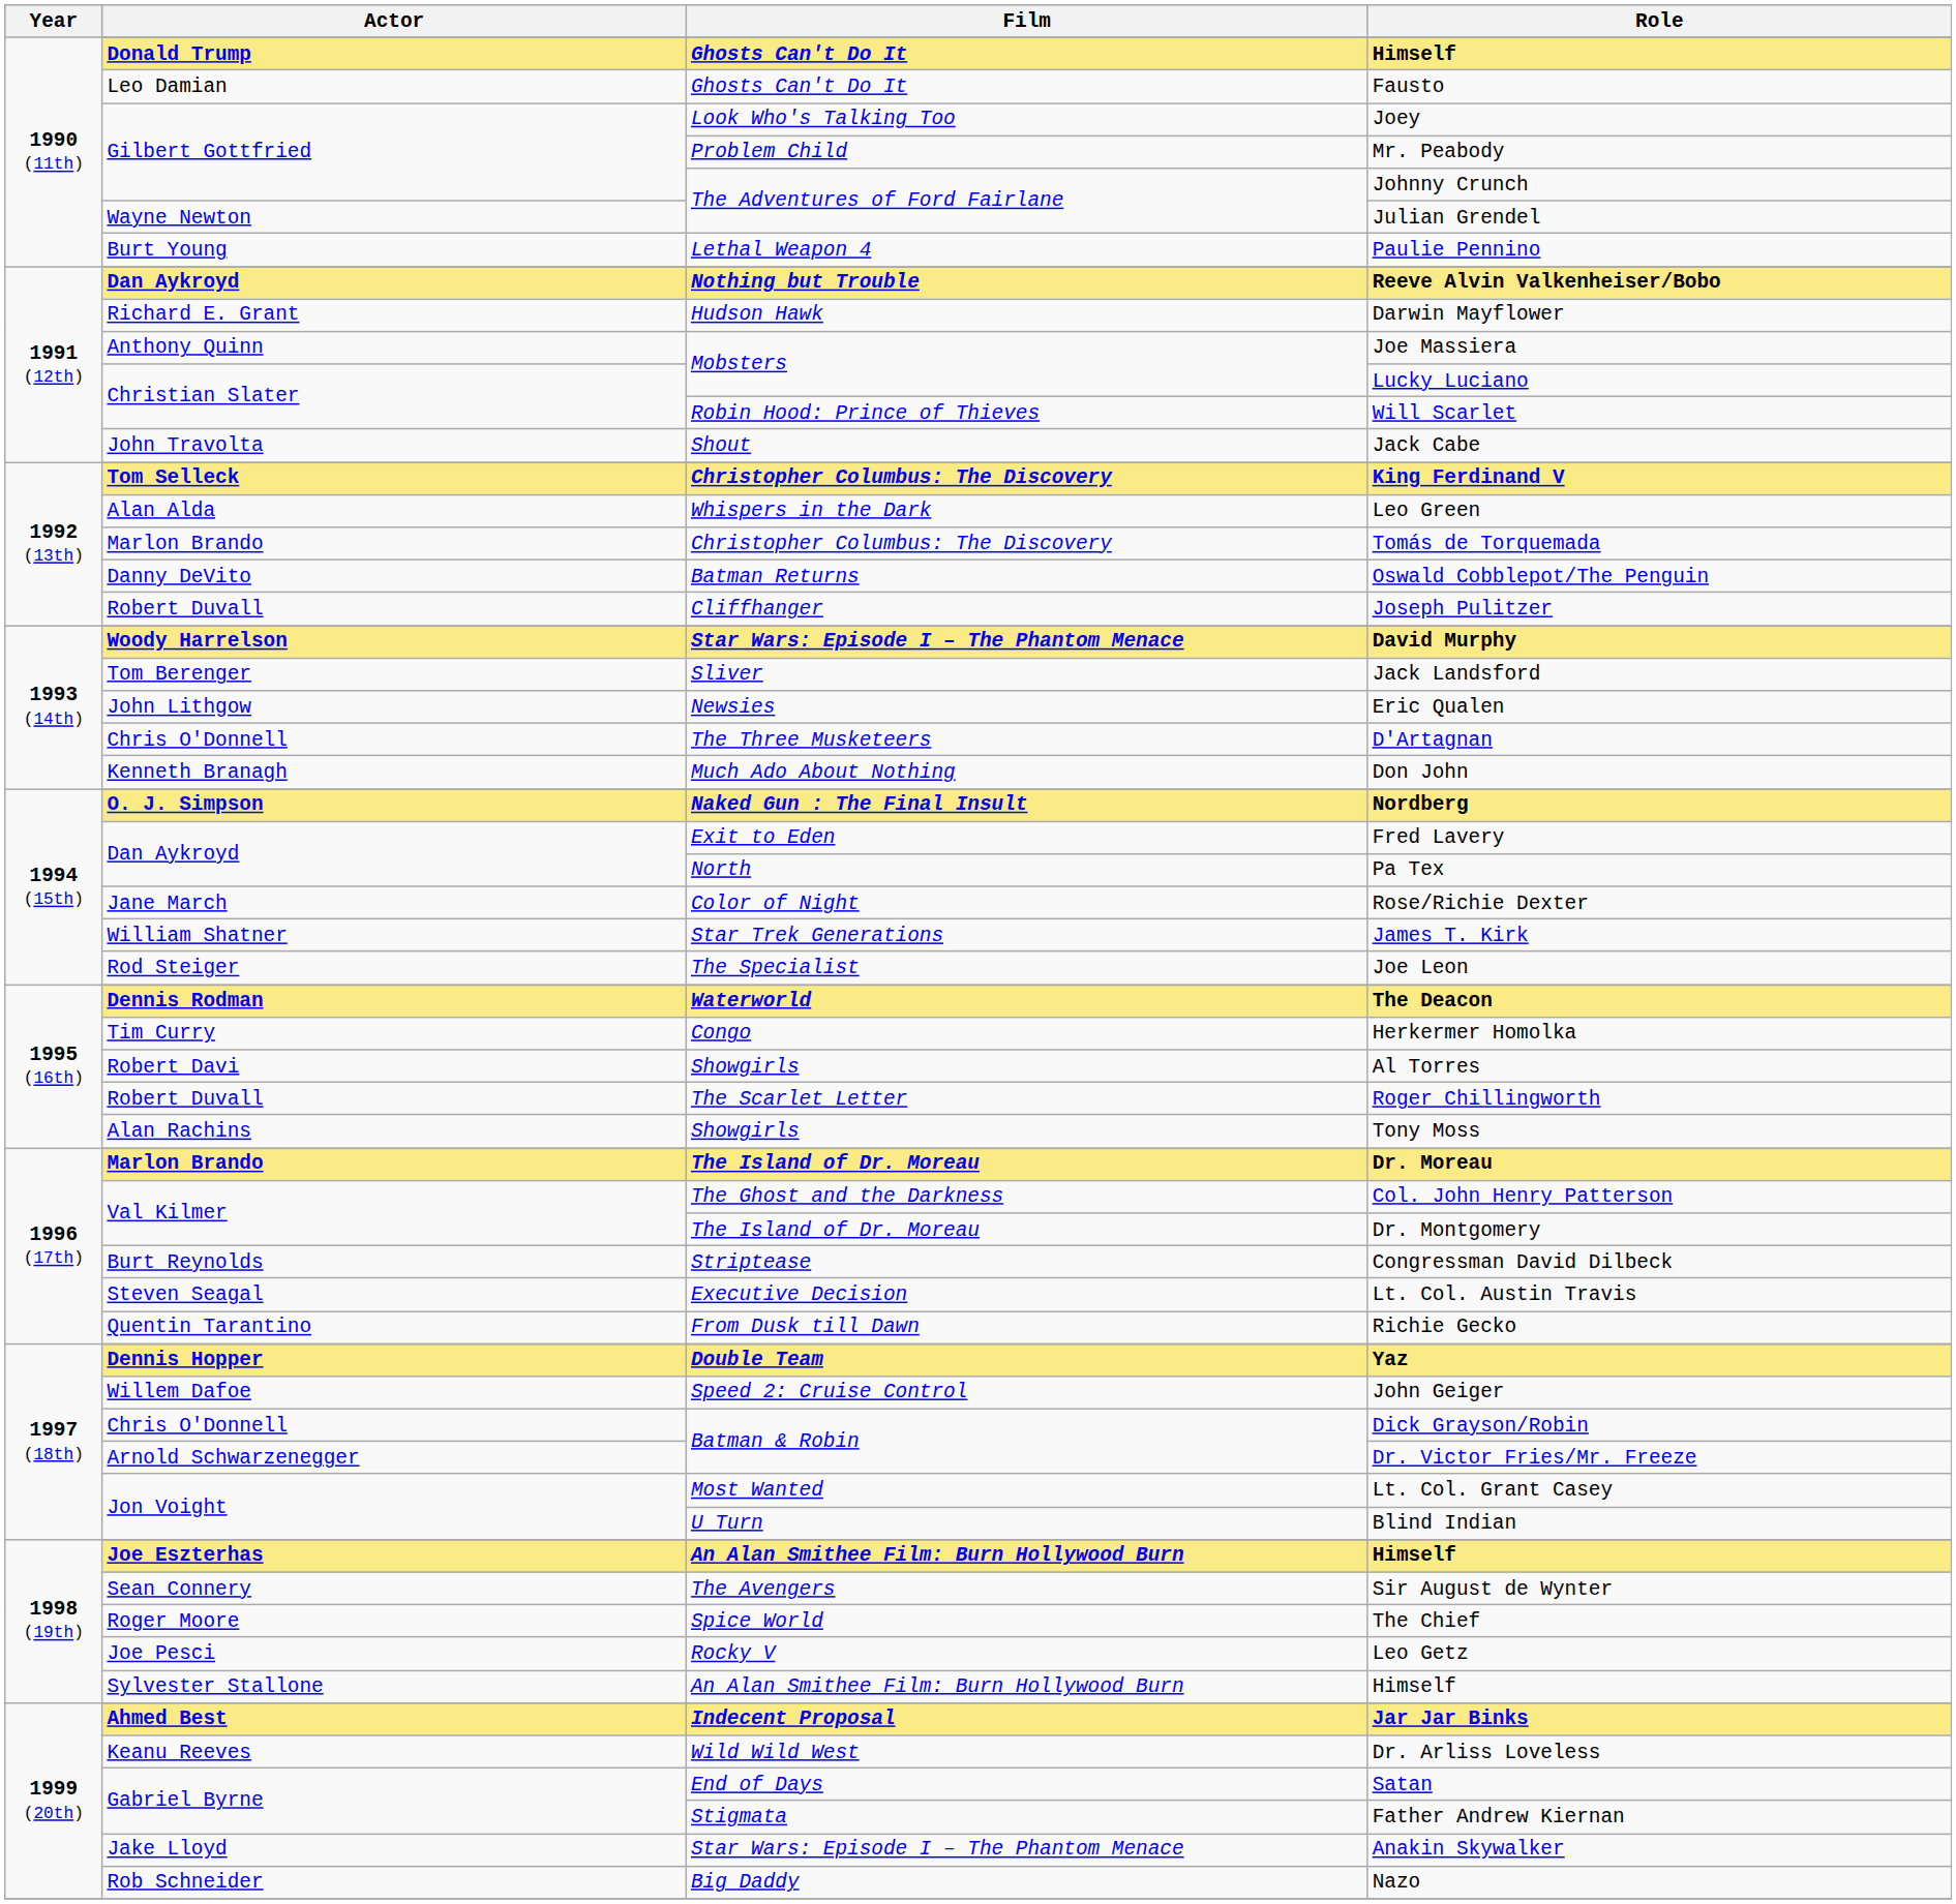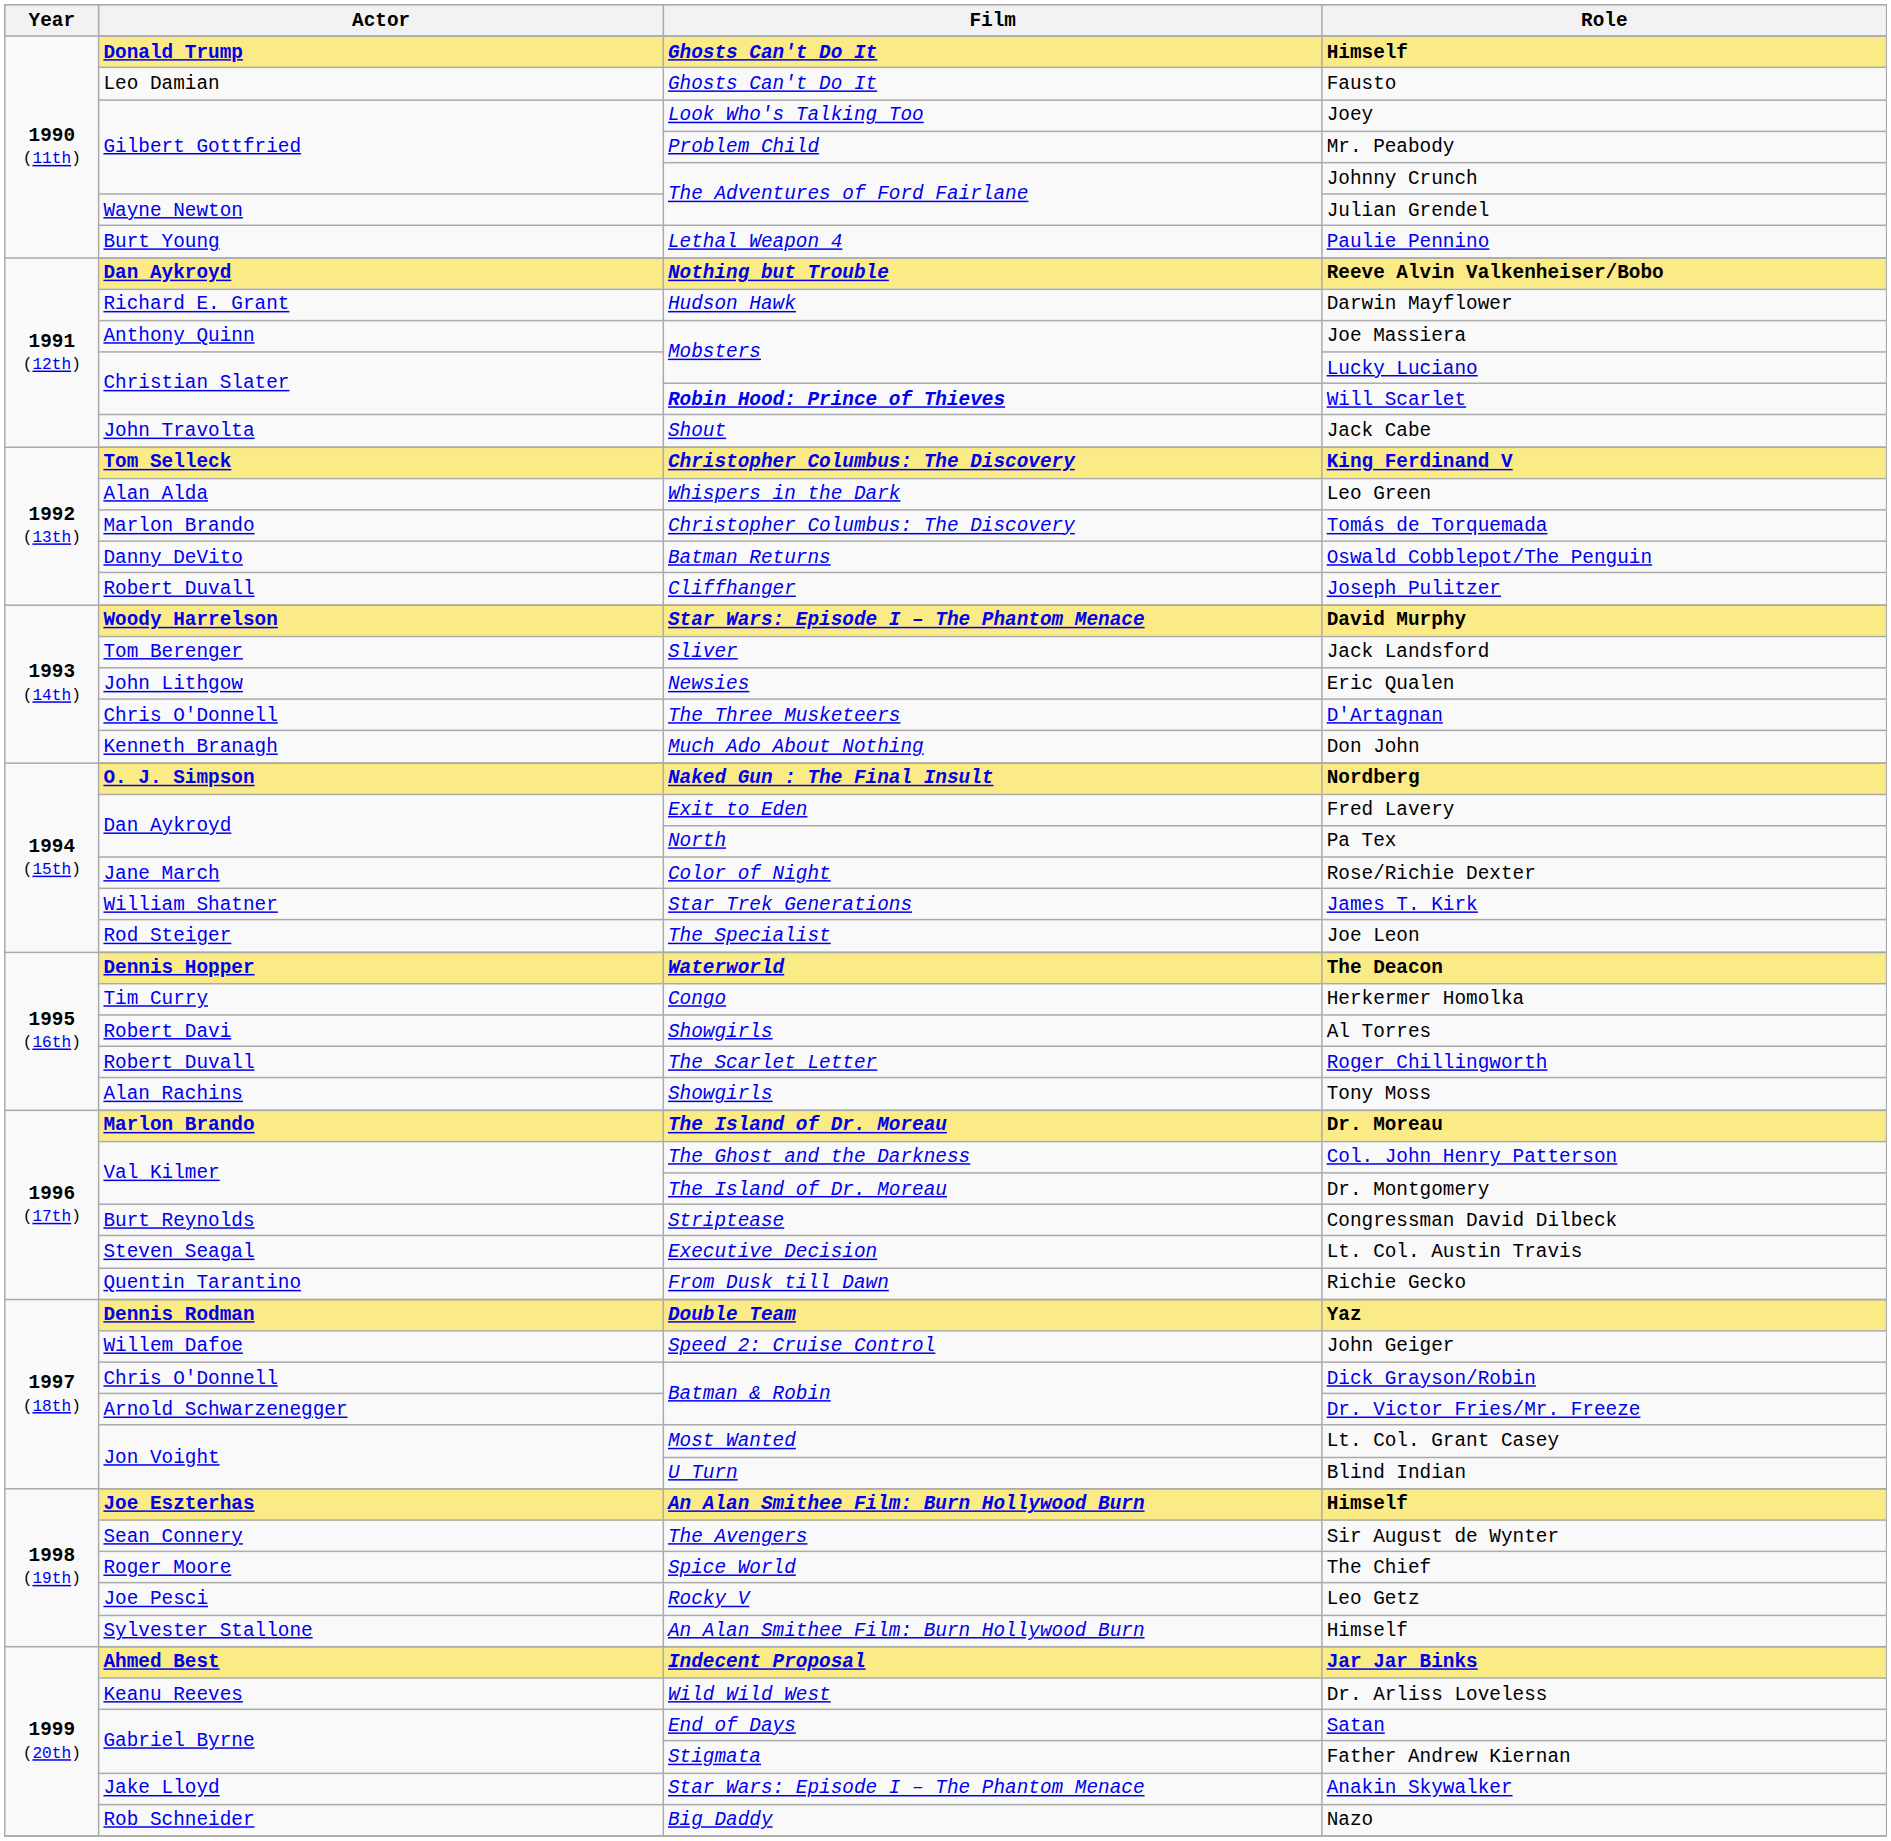Will Scarlet | Film: normal -> bold
The Deacon | Actor: Dennis Rodman -> Dennis Hopper
Yaz | Actor: Dennis Hopper -> Dennis Rodman
